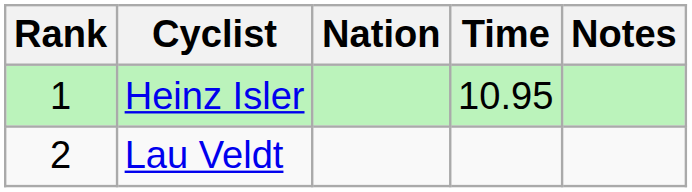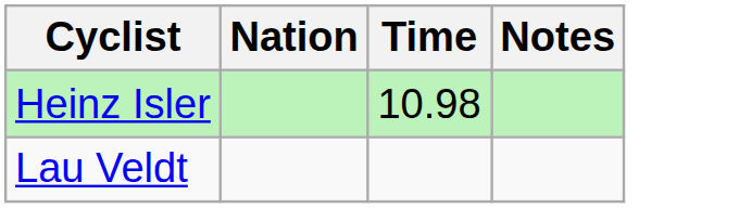- column: Rank | 1 | 2
Heinz Isler | Time: 10.95 -> 10.98
